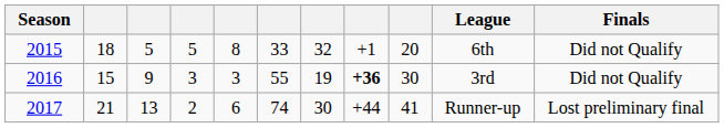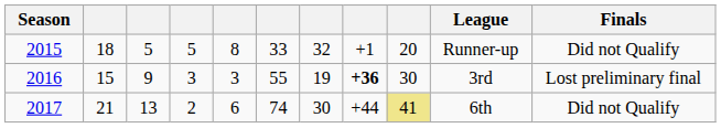2015 | League: 6th -> Runner-up
2016 | Finals: Did not Qualify -> Lost preliminary final
2017 | column 9: no background -> khaki background
2017 | League: Runner-up -> 6th
2017 | Finals: Lost preliminary final -> Did not Qualify
